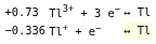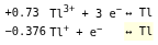Tl+ + e− | column 1: −0.336 -> −0.376
